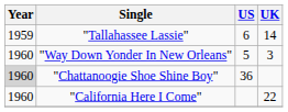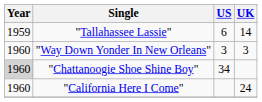"Way Down Yonder In New Orleans" | US: 5 -> 3
"Chattanoogie Shoe Shine Boy" | US: 36 -> 34
"California Here I Come" | UK: 22 -> 24
